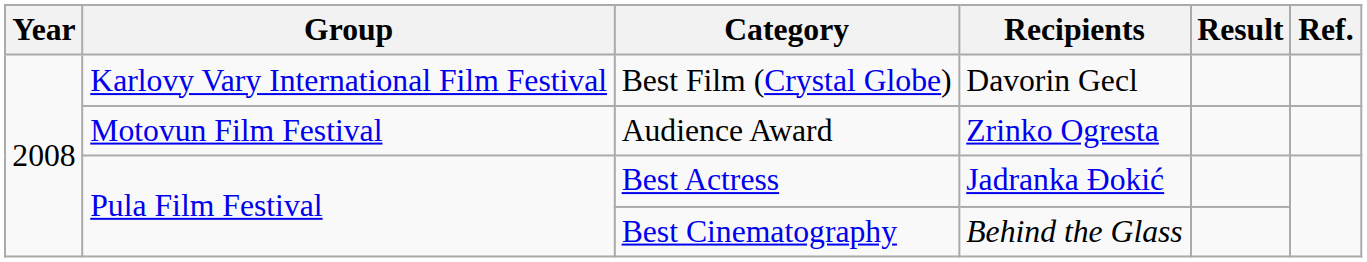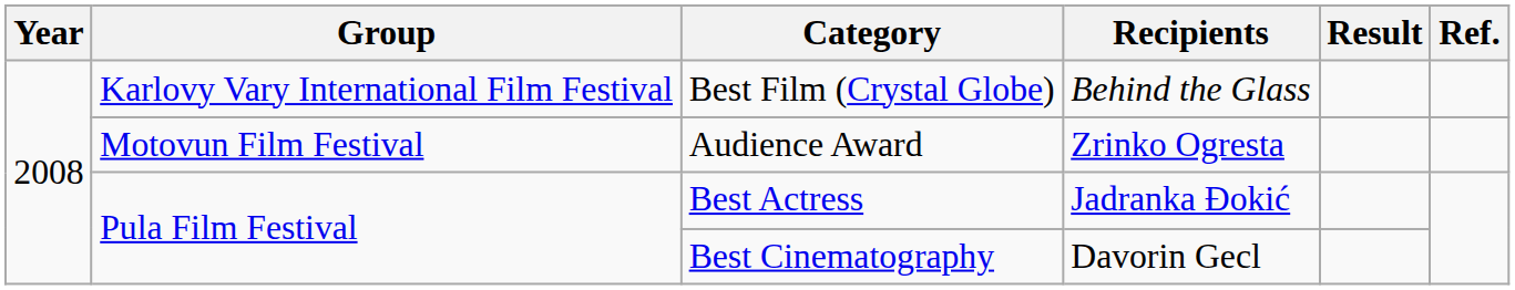Best Film (Crystal Globe) | Recipients: Davorin Gecl -> Behind the Glass
Best Cinematography | Recipients: Behind the Glass -> Davorin Gecl
